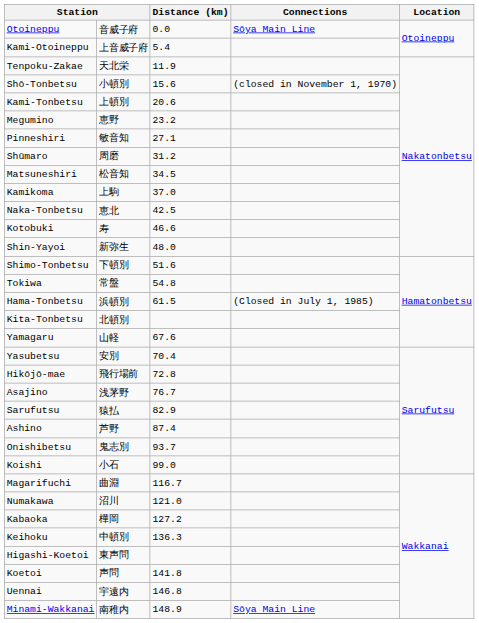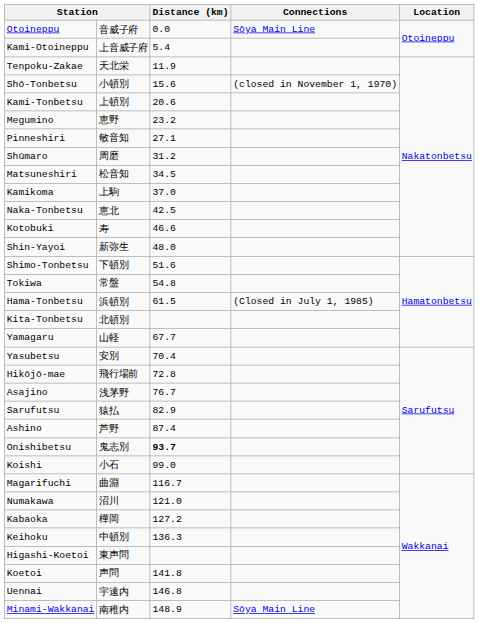Yamagaru | Distance (km): 67.6 -> 67.7
Onishibetsu | Distance (km): normal -> bold
